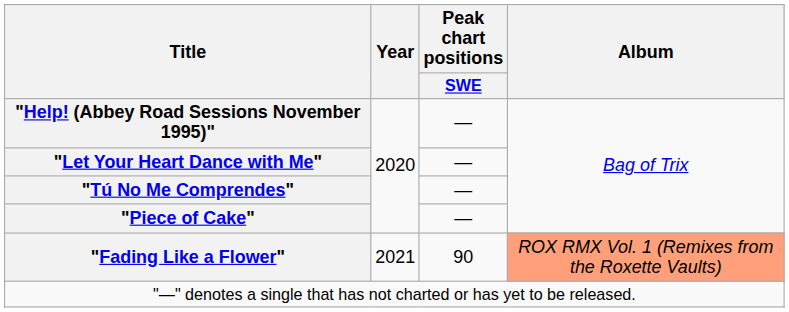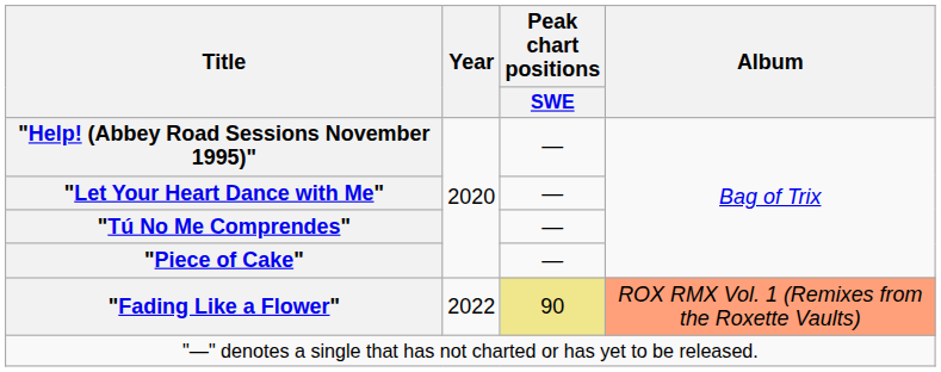"Fading Like a Flower" | Year: 2021 -> 2022
"Fading Like a Flower" | Peak chart positions / SWE: no background -> khaki background
